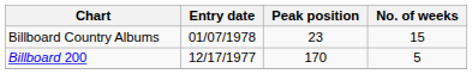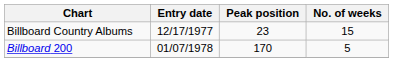Billboard Country Albums | Entry date: 01/07/1978 -> 12/17/1977
Billboard 200 | Entry date: 12/17/1977 -> 01/07/1978
